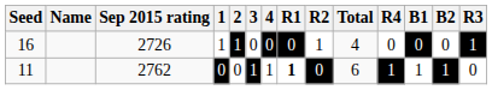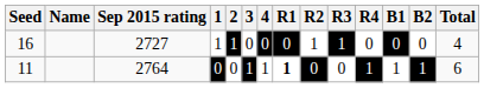columns swapped: R3 <-> Total
16 | Sep 2015 rating: 2726 -> 2727
11 | Sep 2015 rating: 2762 -> 2764
